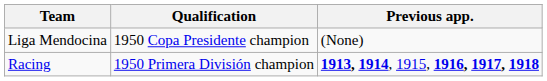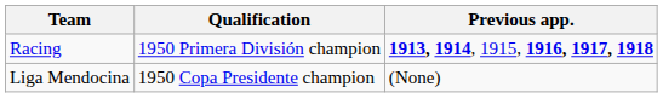rows swapped: Racing <-> Liga Mendocina
